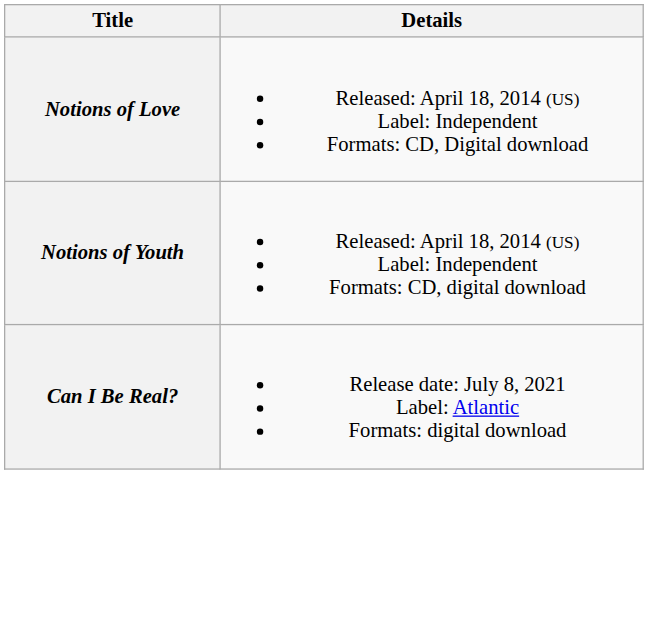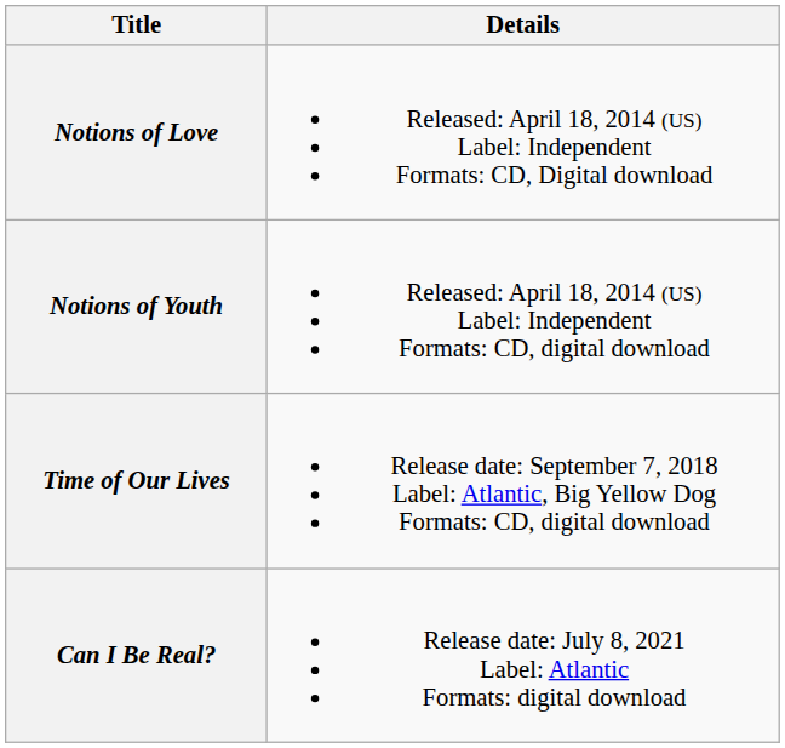+ row: Time of Our Lives | Release date: September 7, 2018 Label: Atlantic, Big Yellow Dog Formats: CD, digital download
